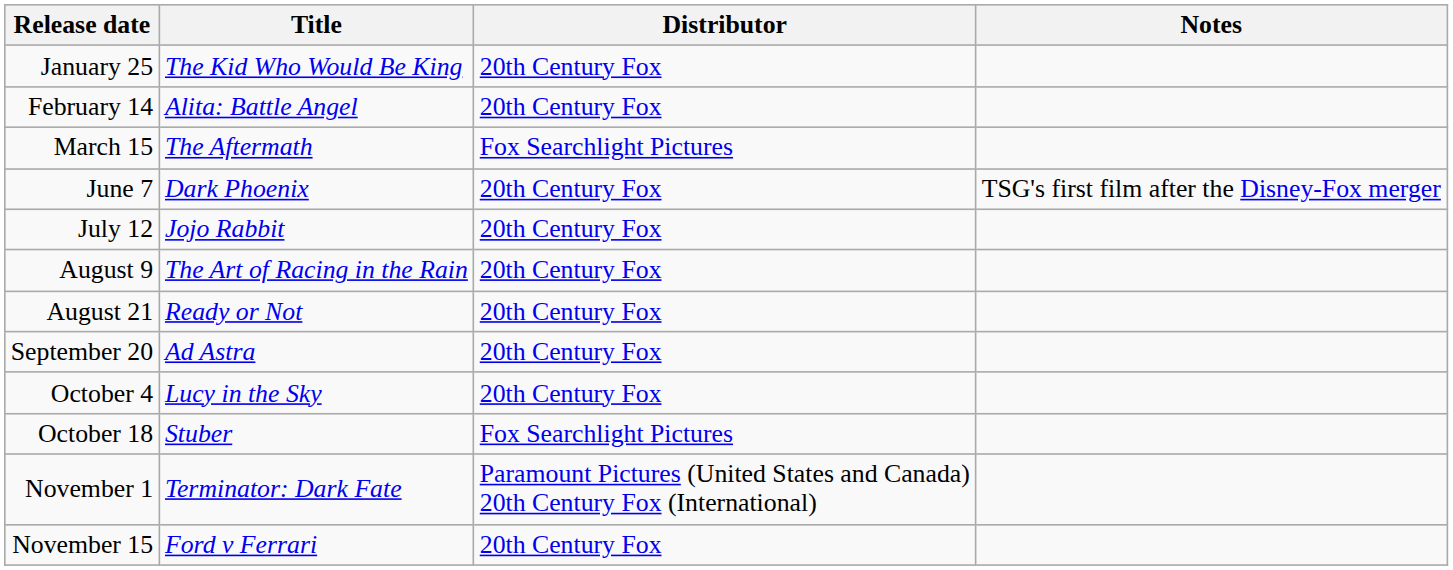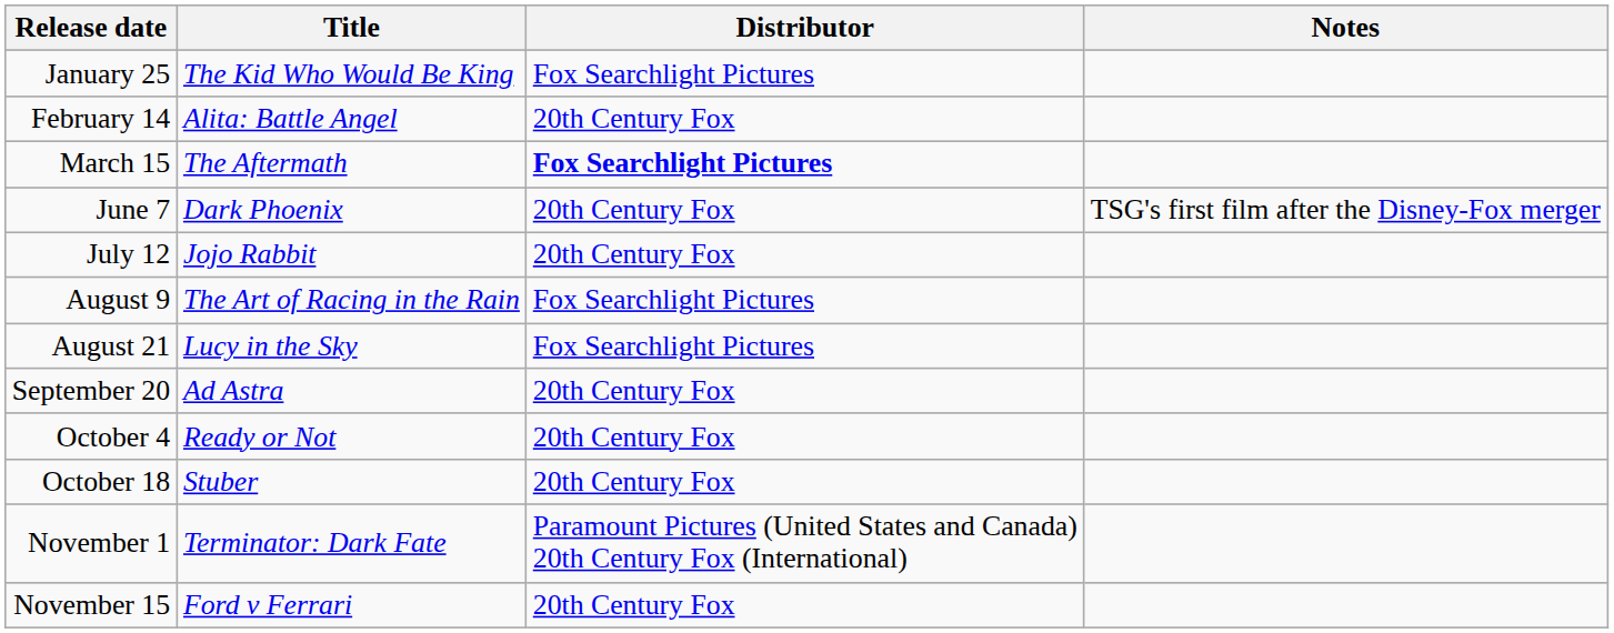January 25 | Distributor: 20th Century Fox -> Fox Searchlight Pictures
March 15 | Distributor: normal -> bold
August 9 | Distributor: 20th Century Fox -> Fox Searchlight Pictures
August 21 | Title: Ready or Not -> Lucy in the Sky
August 21 | Distributor: 20th Century Fox -> Fox Searchlight Pictures
October 4 | Title: Lucy in the Sky -> Ready or Not
October 18 | Distributor: Fox Searchlight Pictures -> 20th Century Fox
